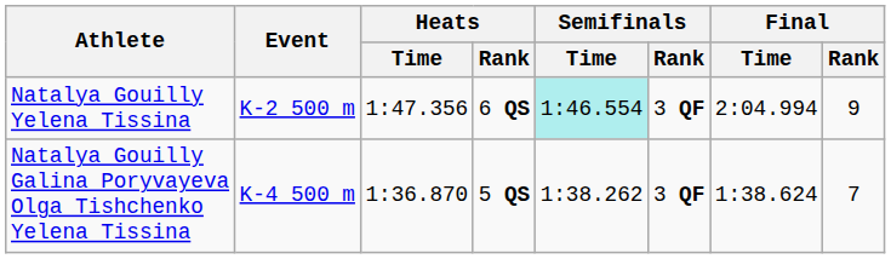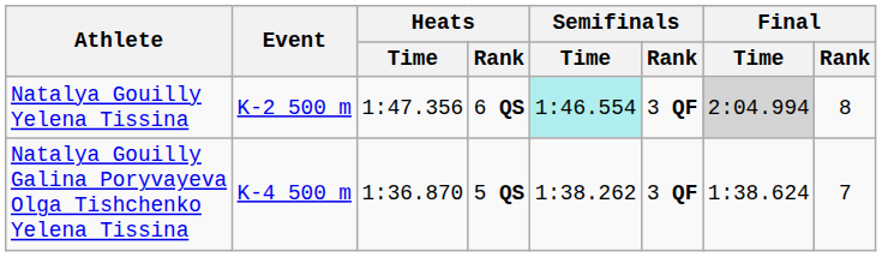Natalya Gouilly Yelena Tissina | Final / Time: no background -> lightgrey background
Natalya Gouilly Yelena Tissina | Final / Rank: 9 -> 8
